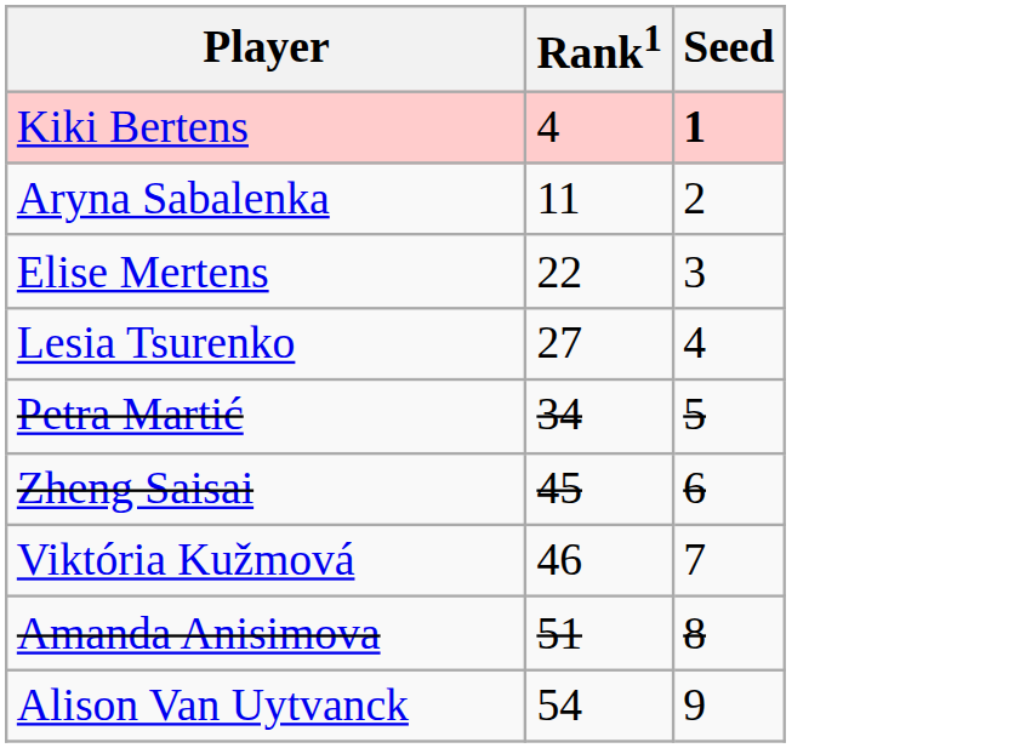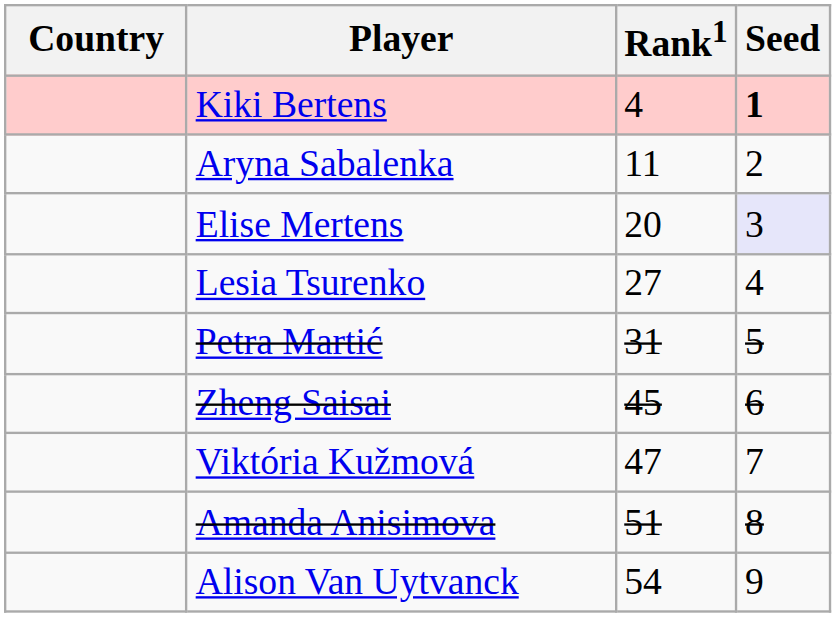+ column: Country
Elise Mertens | Rank1: 22 -> 20
Elise Mertens | Seed: no background -> lavender background
Petra Martić | Rank1: 34 -> 31
Viktória Kužmová | Rank1: 46 -> 47
